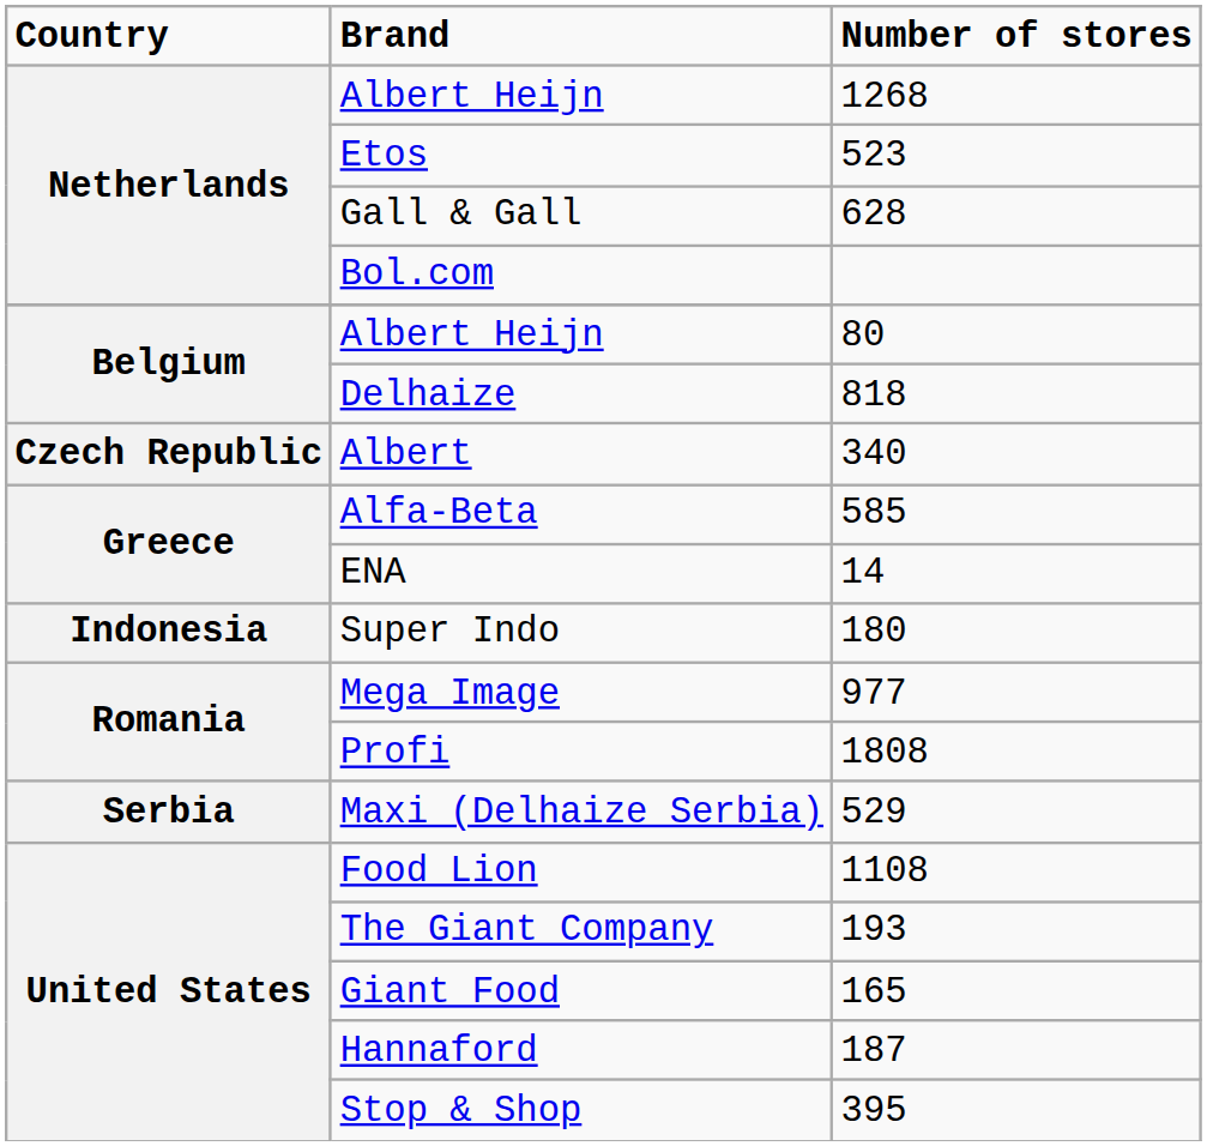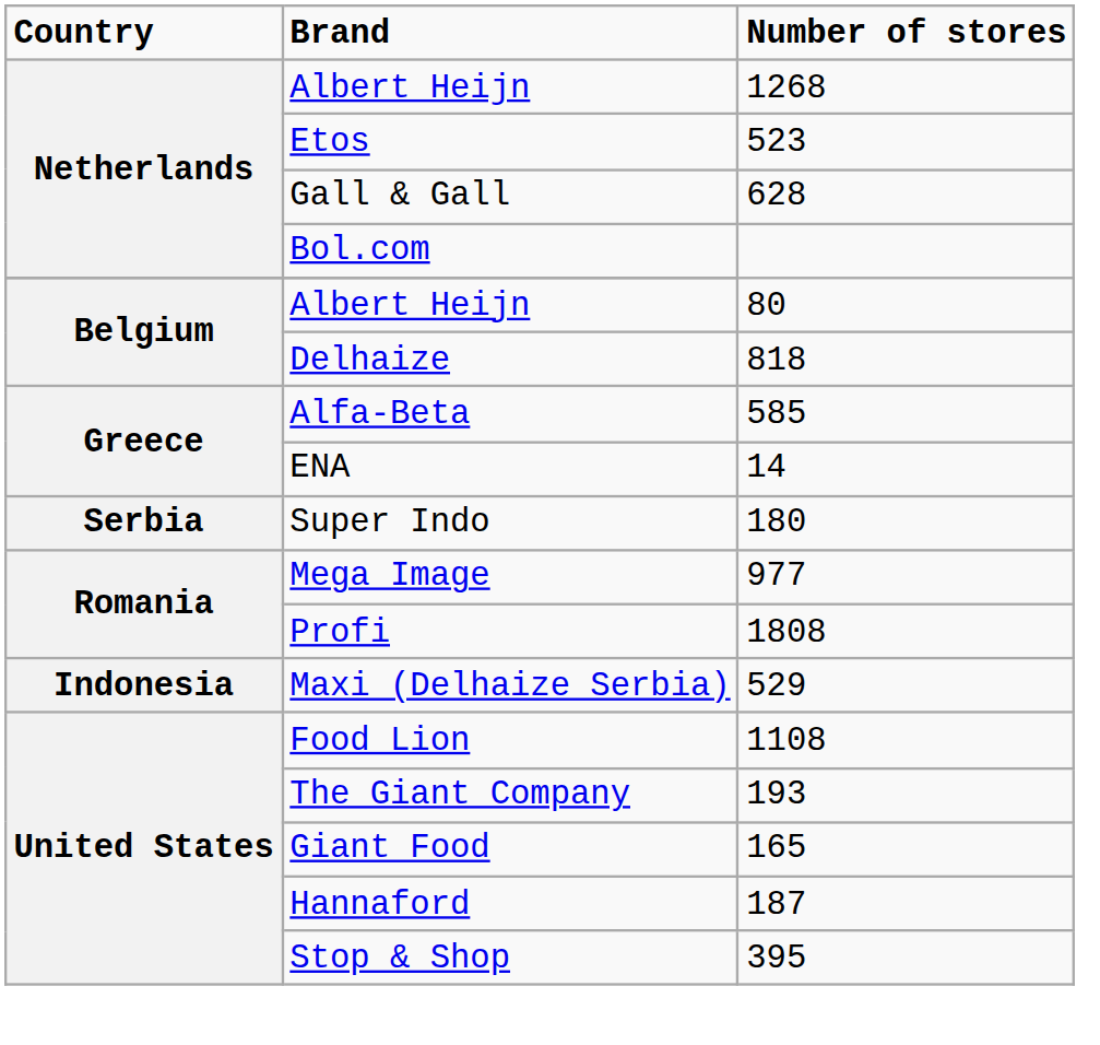- row: Czech Republic | Albert | 340
Super Indo | Country: Indonesia -> Serbia
Maxi (Delhaize Serbia) | Country: Serbia -> Indonesia
